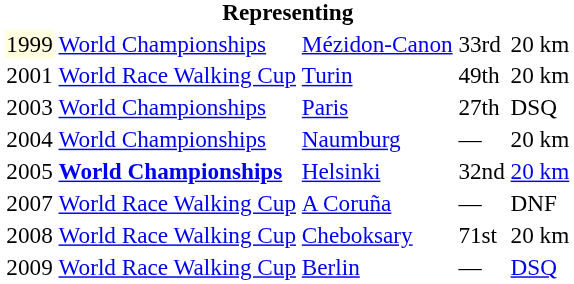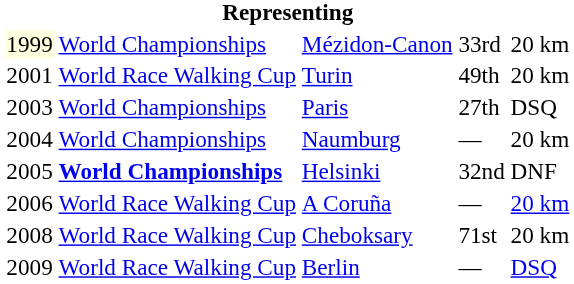Helsinki | column 5: 20 km -> DNF
A Coruña | column 1: 2007 -> 2006
A Coruña | column 5: DNF -> 20 km
